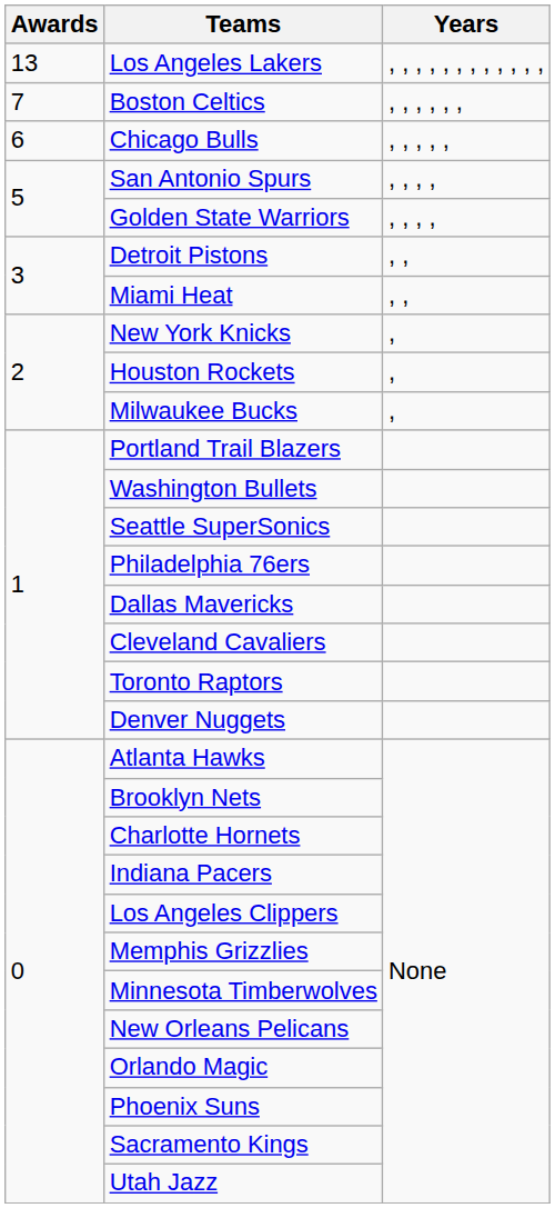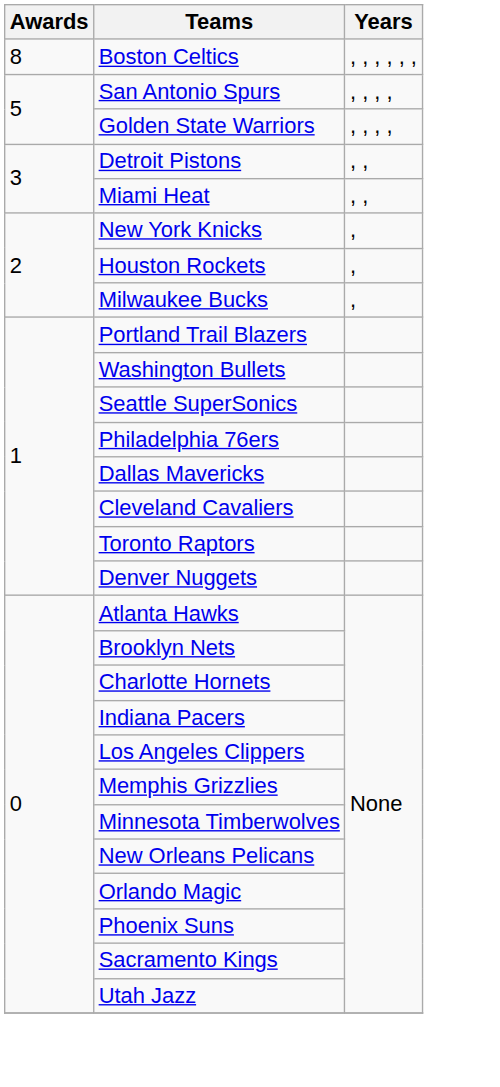- row: 13 | Los Angeles Lakers | , , , , , , , , , , , ,
Boston Celtics | Awards: 7 -> 8
- row: 6 | Chicago Bulls | , , , , ,
